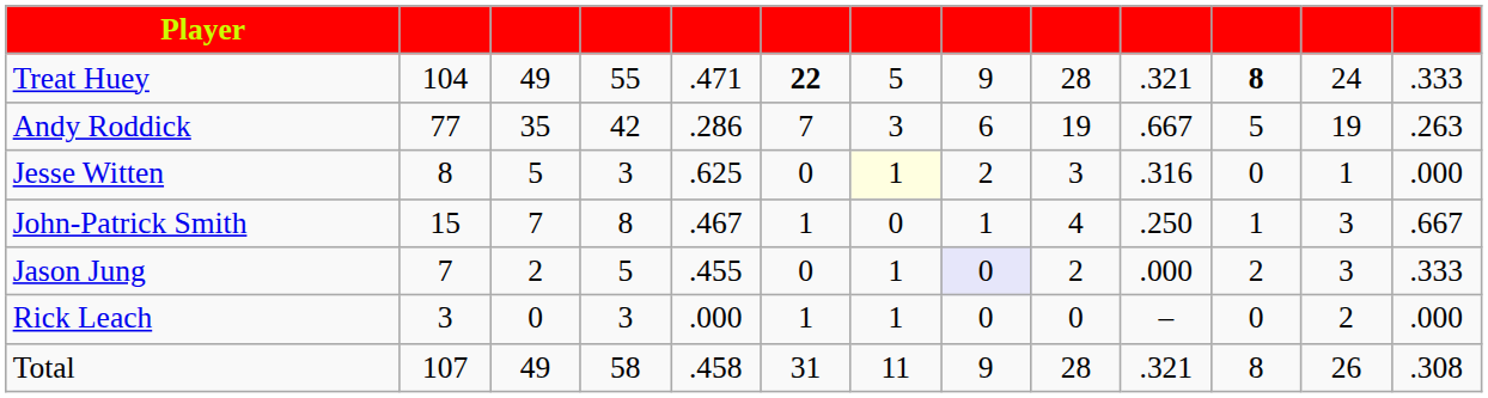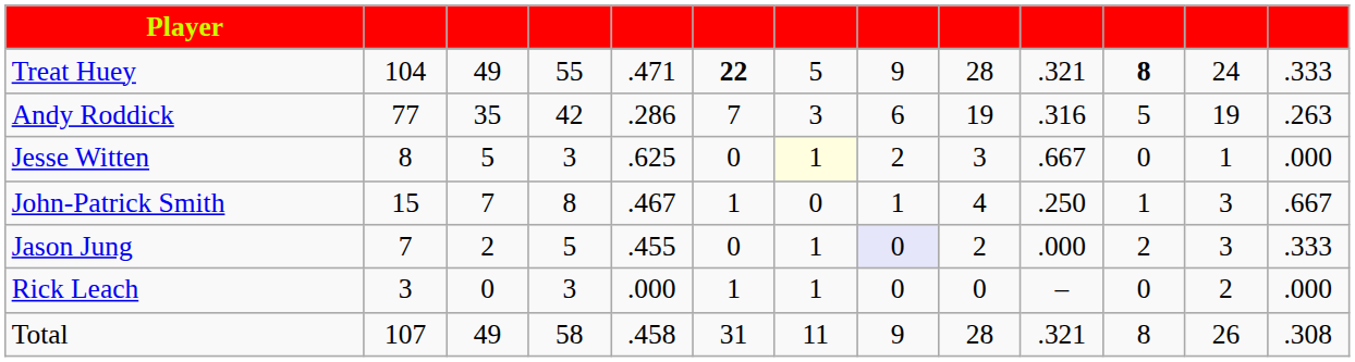Andy Roddick | column 10: .667 -> .316
Jesse Witten | column 10: .316 -> .667
